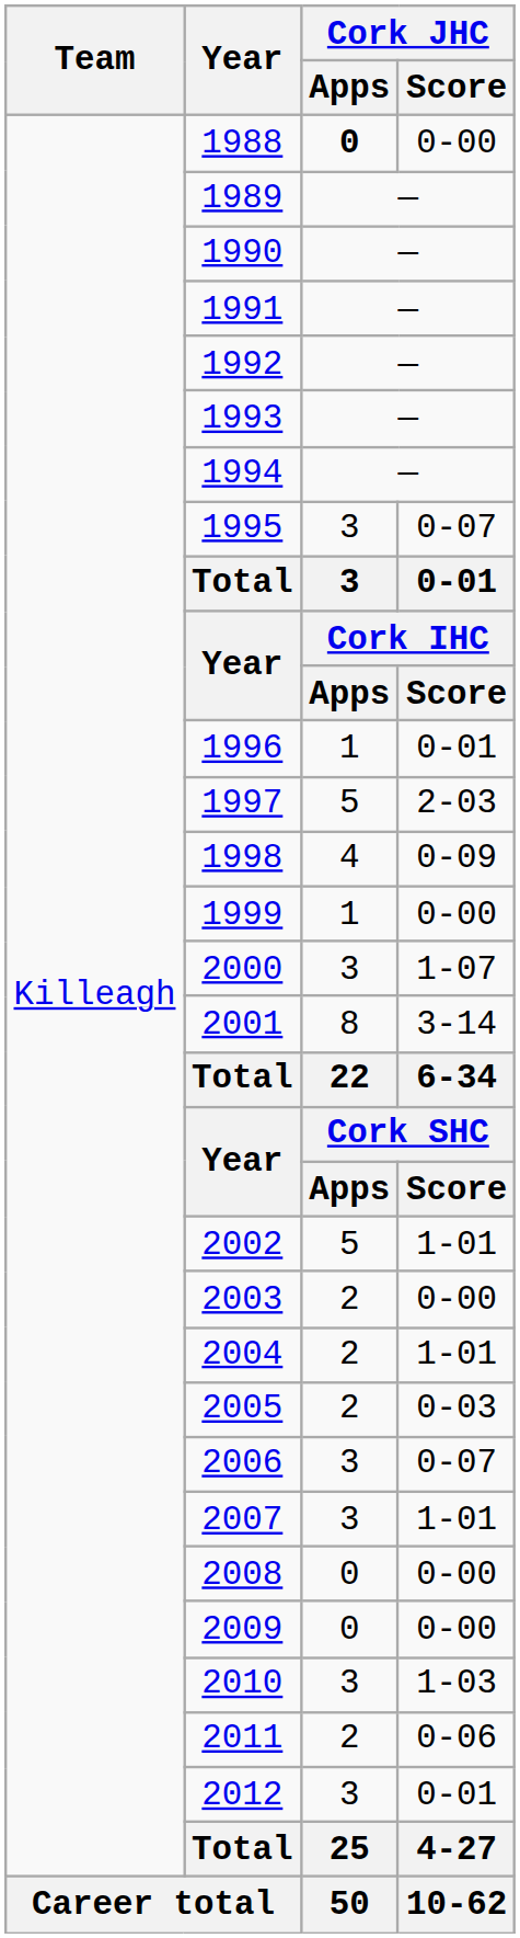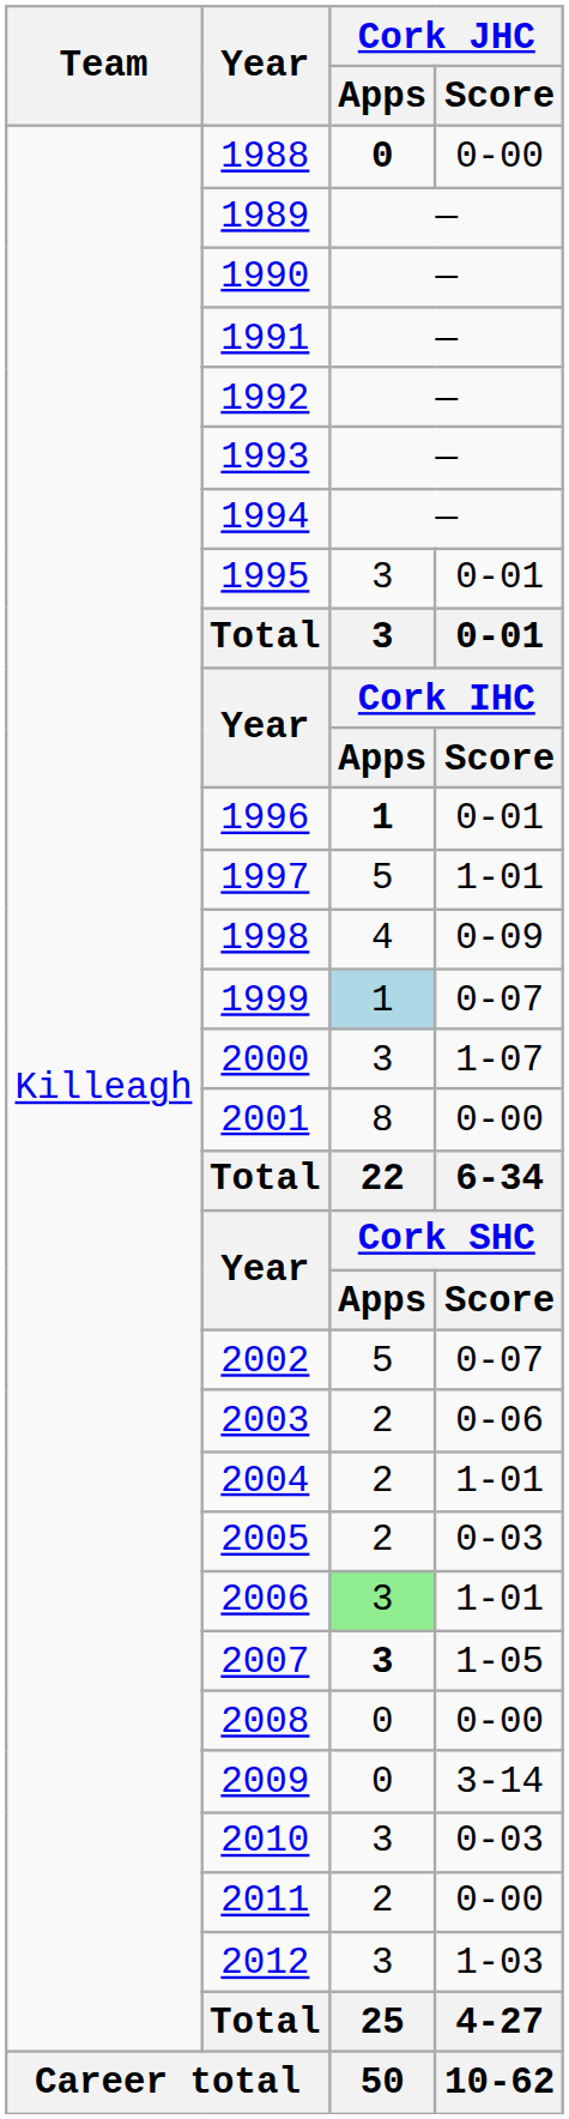1995 | Cork JHC / Score: 0-07 -> 0-01
1996 | Cork JHC / Apps: normal -> bold
1997 | Cork JHC / Score: 2-03 -> 1-01
1999 | Cork JHC / Apps: no background -> lightblue background
1999 | Cork JHC / Score: 0-00 -> 0-07
2001 | Cork JHC / Score: 3-14 -> 0-00
2002 | Cork JHC / Score: 1-01 -> 0-07
2003 | Cork JHC / Score: 0-00 -> 0-06
2006 | Cork JHC / Apps: no background -> lightgreen background
2006 | Cork JHC / Score: 0-07 -> 1-01
2007 | Cork JHC / Apps: normal -> bold
2007 | Cork JHC / Score: 1-01 -> 1-05
2009 | Cork JHC / Score: 0-00 -> 3-14
2010 | Cork JHC / Score: 1-03 -> 0-03
2011 | Cork JHC / Score: 0-06 -> 0-00
2012 | Cork JHC / Score: 0-01 -> 1-03
